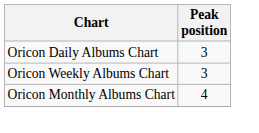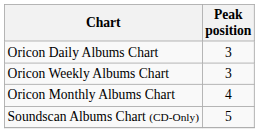+ row: Soundscan Albums Chart (CD-Only) | 5
